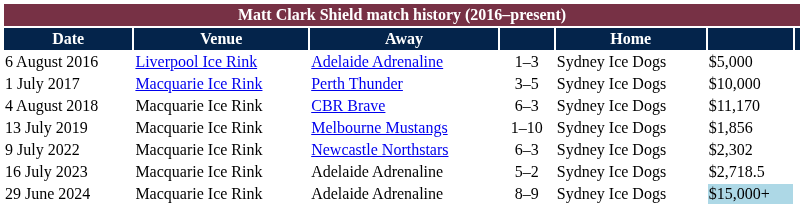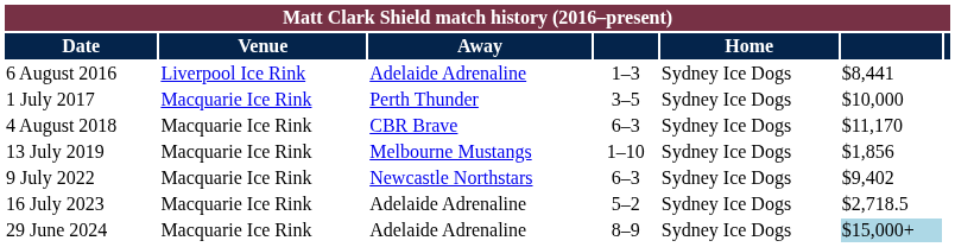6 August 2016 | column 6: $5,000 -> $8,441
9 July 2022 | column 6: $2,302 -> $9,402
